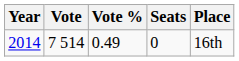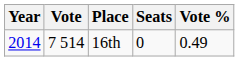columns swapped: Vote % <-> Place
